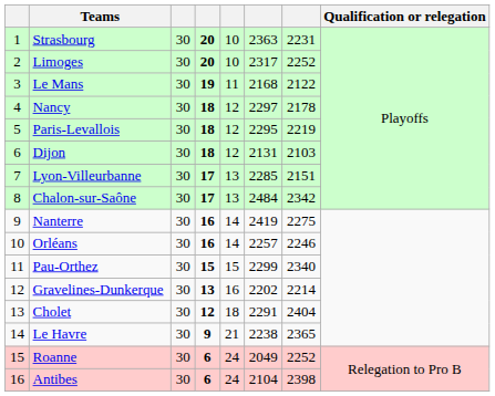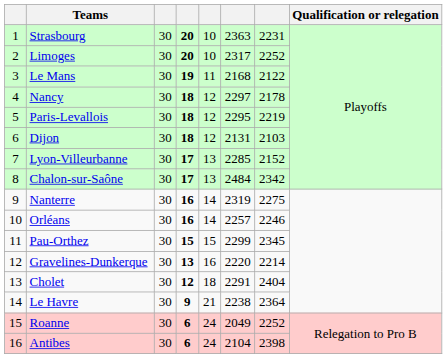Lyon-Villeurbanne | column 7: 2151 -> 2152
Nanterre | column 6: 2419 -> 2319
Pau-Orthez | column 7: 2340 -> 2345
Gravelines-Dunkerque | column 6: 2202 -> 2220
Le Havre | column 7: 2365 -> 2364
